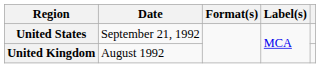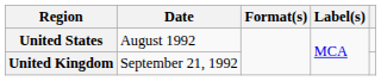United States | Date: September 21, 1992 -> August 1992
United Kingdom | Date: August 1992 -> September 21, 1992
